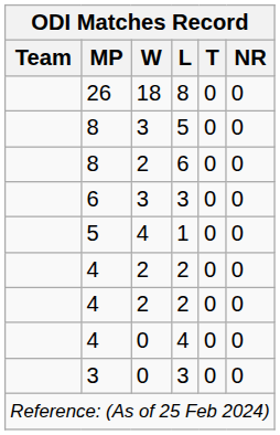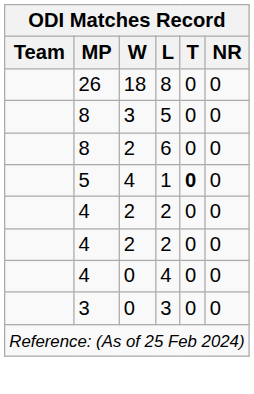- row: 6 | 3 | 3 | 0 | 0
1 | T: normal -> bold
